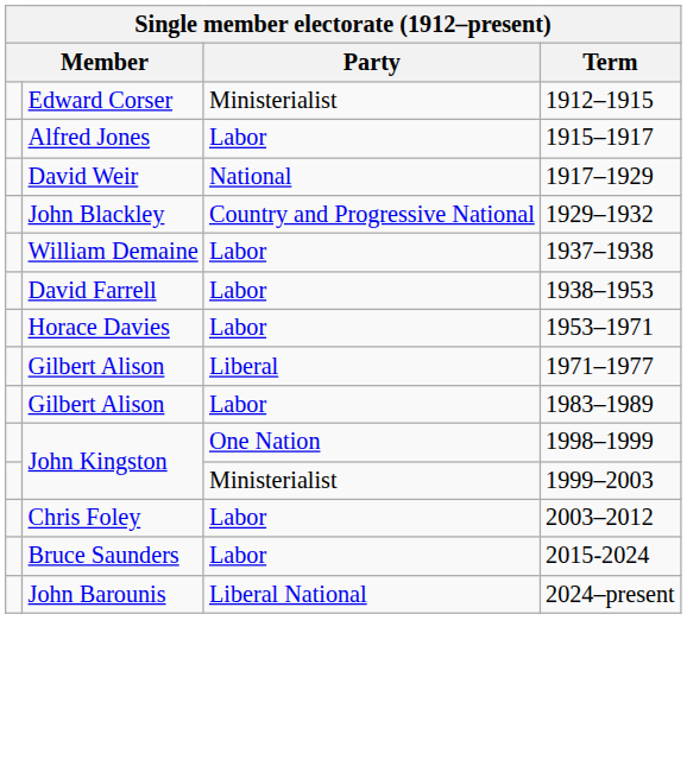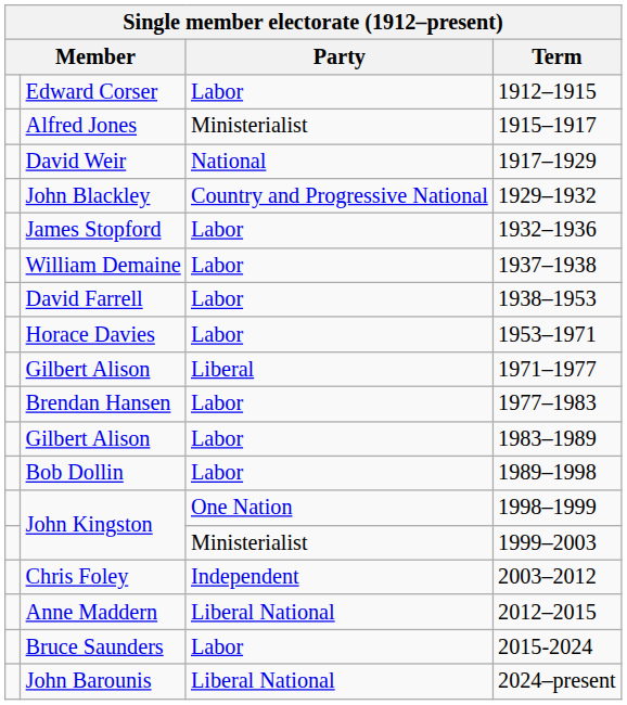1912–1915 | Party: Ministerialist -> Labor
1915–1917 | Party: Labor -> Ministerialist
+ row: James Stopford | Labor | 1932–1936
+ row: Brendan Hansen | Labor | 1977–1983
+ row: Bob Dollin | Labor | 1989–1998
2003–2012 | Party: Labor -> Independent
+ row: Anne Maddern | Liberal National | 2012–2015
